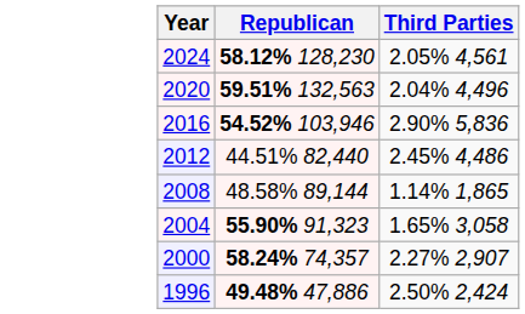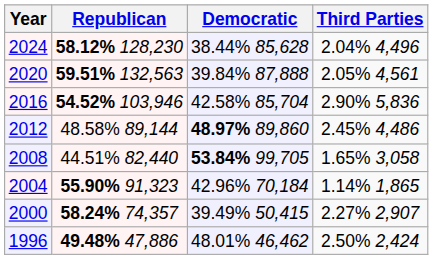+ column: Democratic | 38.44% 85,628 | 39.84% 87,888 | 42.58% 85,704 | 48.97% 89,860 | 53.84% 99,705 | 42.96% 70,184 | 39.49% 50,415 | 48.01% 46,462
2024 | Third Parties: 2.05% 4,561 -> 2.04% 4,496
2020 | Third Parties: 2.04% 4,496 -> 2.05% 4,561
2012 | Republican: 44.51% 82,440 -> 48.58% 89,144
2008 | Republican: 48.58% 89,144 -> 44.51% 82,440
2008 | Third Parties: 1.14% 1,865 -> 1.65% 3,058
2004 | Third Parties: 1.65% 3,058 -> 1.14% 1,865
